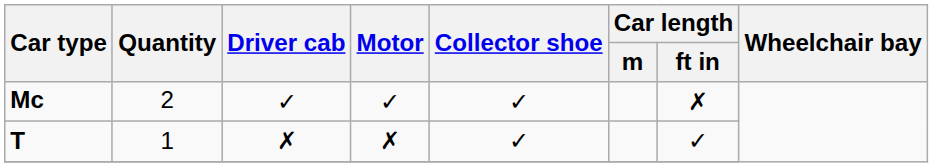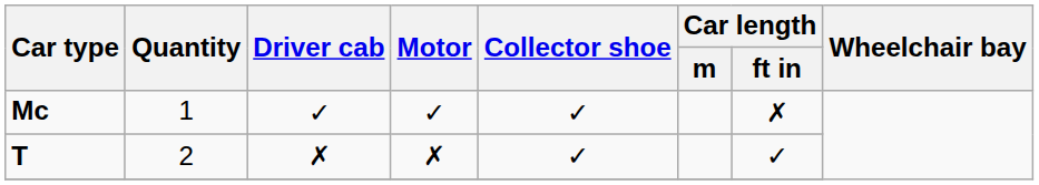Mc | Quantity: 2 -> 1
T | Quantity: 1 -> 2
